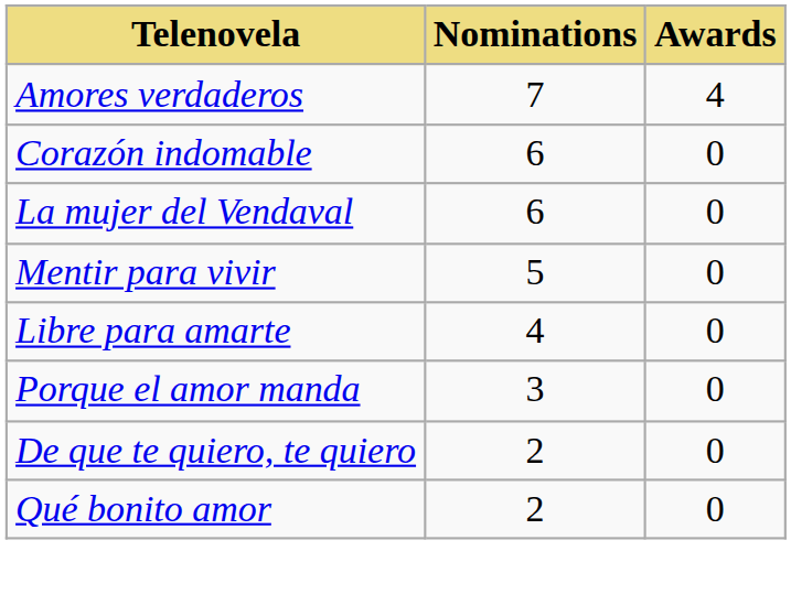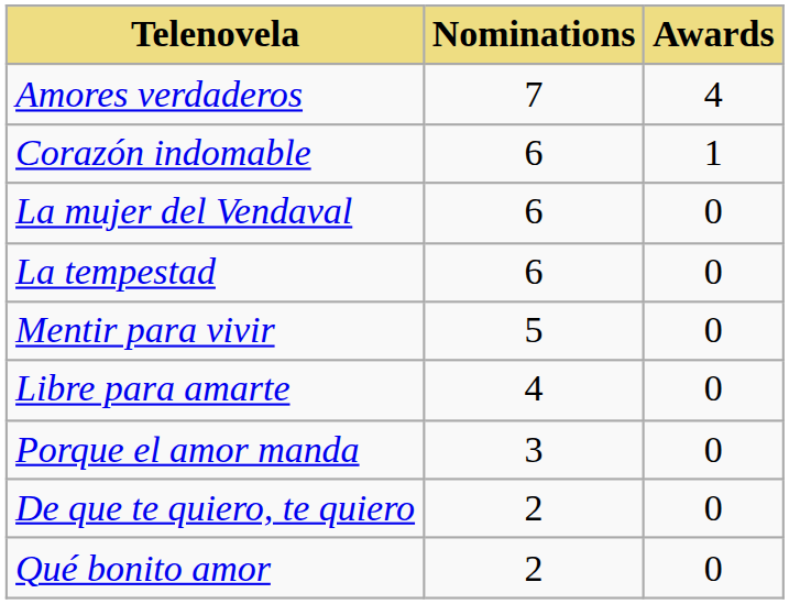Corazón indomable | Awards: 0 -> 1
+ row: La tempestad | 6 | 0
